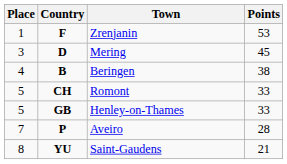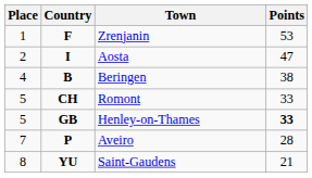+ row: 2 | I | Aosta | 47
- row: 3 | D | Mering | 45
Henley-on-Thames | Points: normal -> bold
